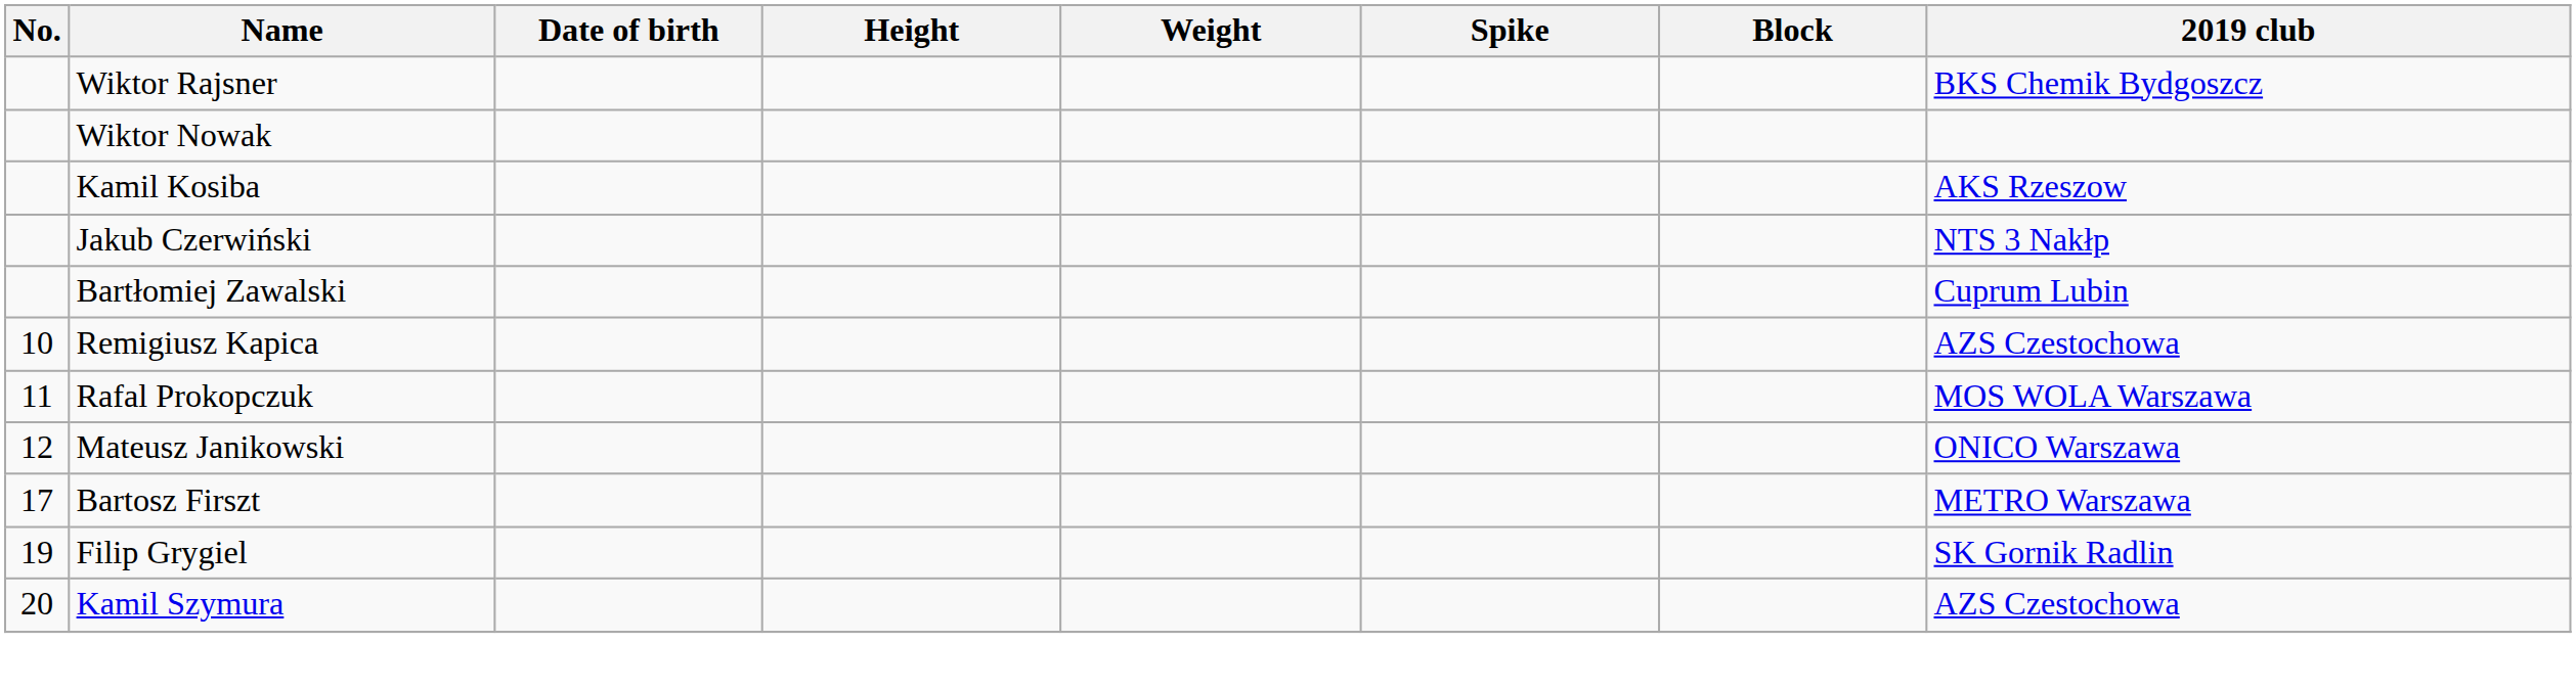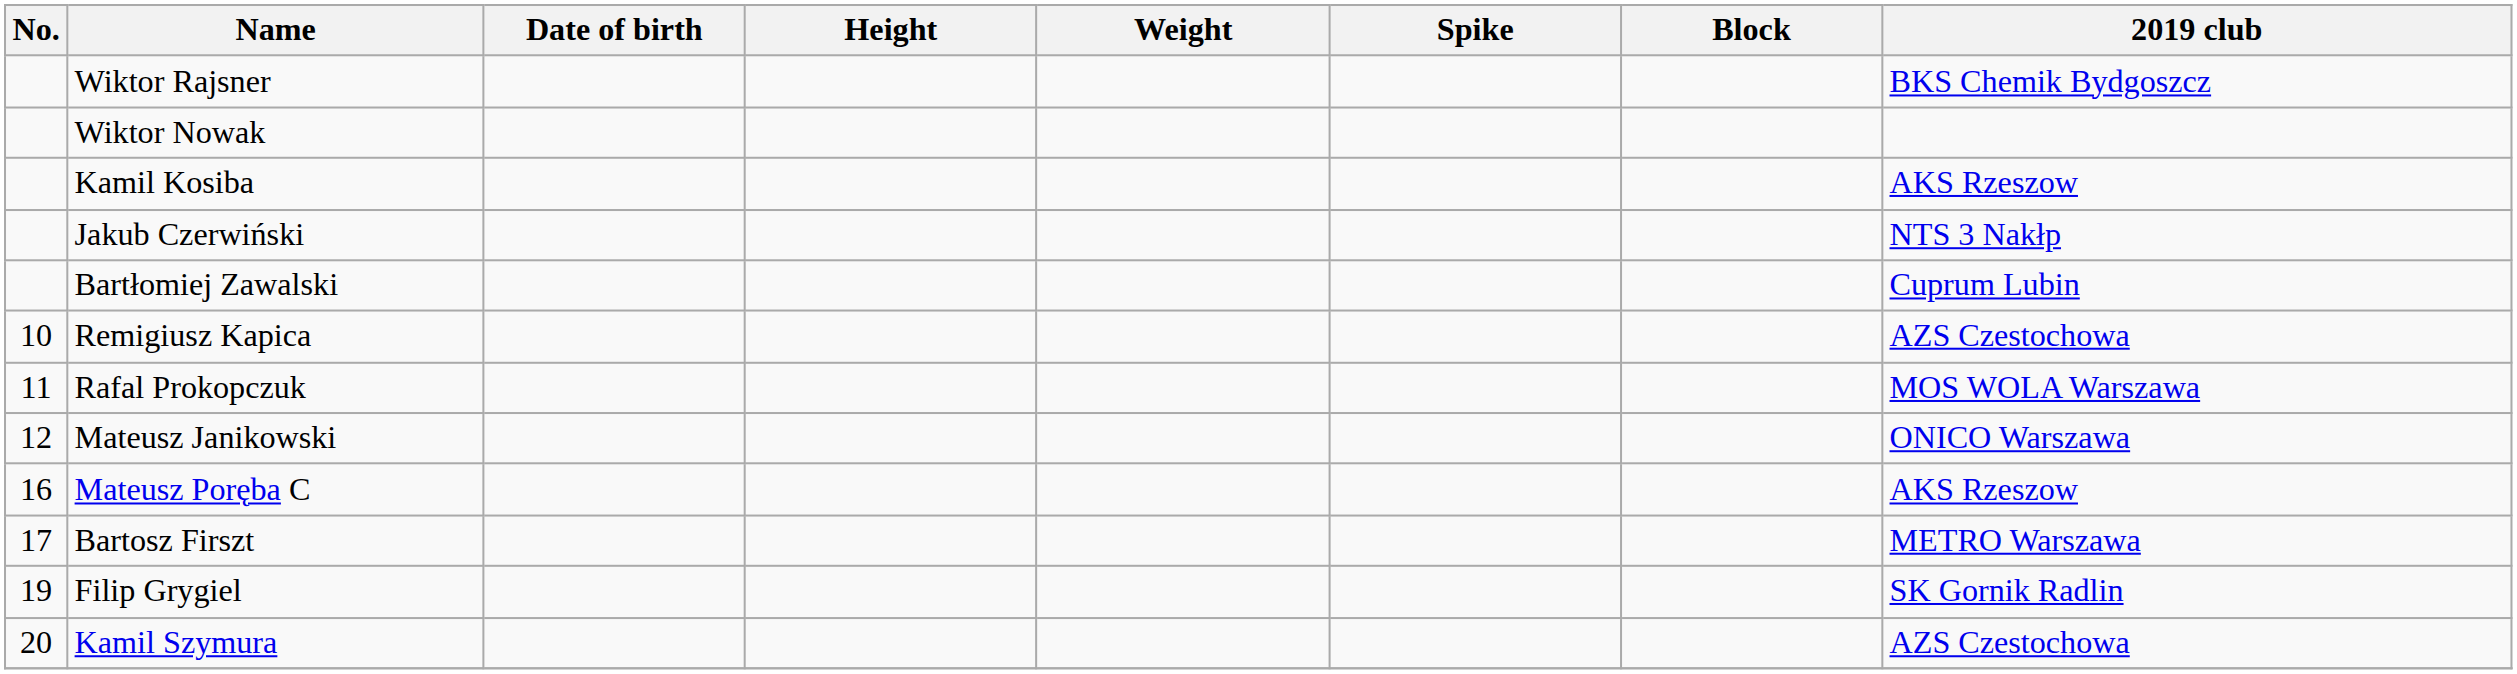+ row: 16 | Mateusz Poręba C | AKS Rzeszow
